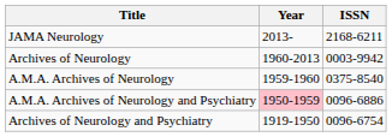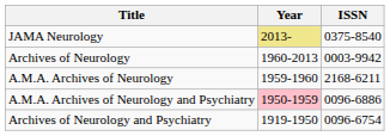JAMA Neurology | Year: no background -> khaki background
JAMA Neurology | ISSN: 2168-6211 -> 0375-8540
A.M.A. Archives of Neurology | ISSN: 0375-8540 -> 2168-6211
